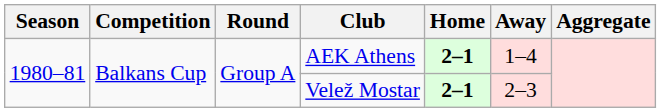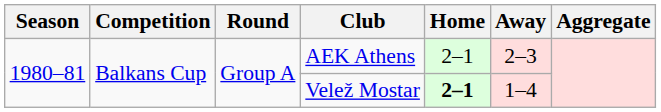AEK Athens | Home: bold -> normal
AEK Athens | Away: 1–4 -> 2–3
Velež Mostar | Away: 2–3 -> 1–4
